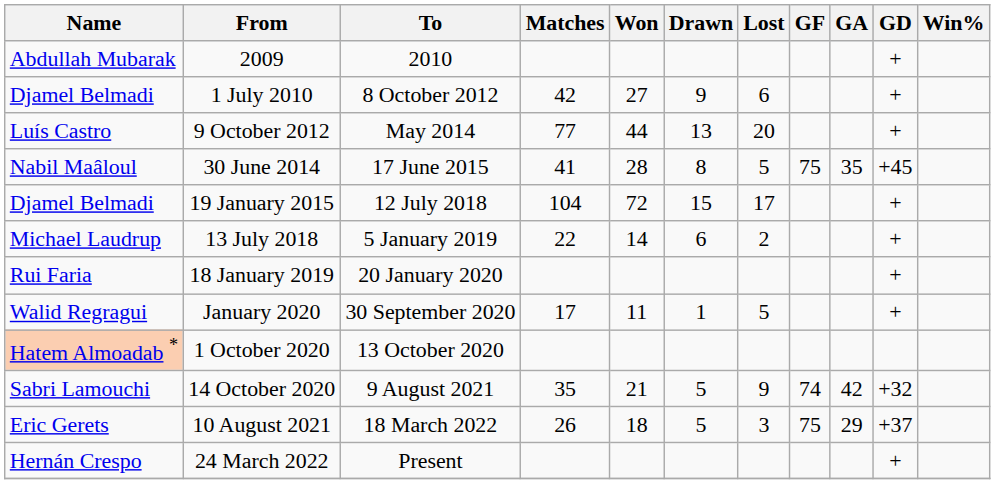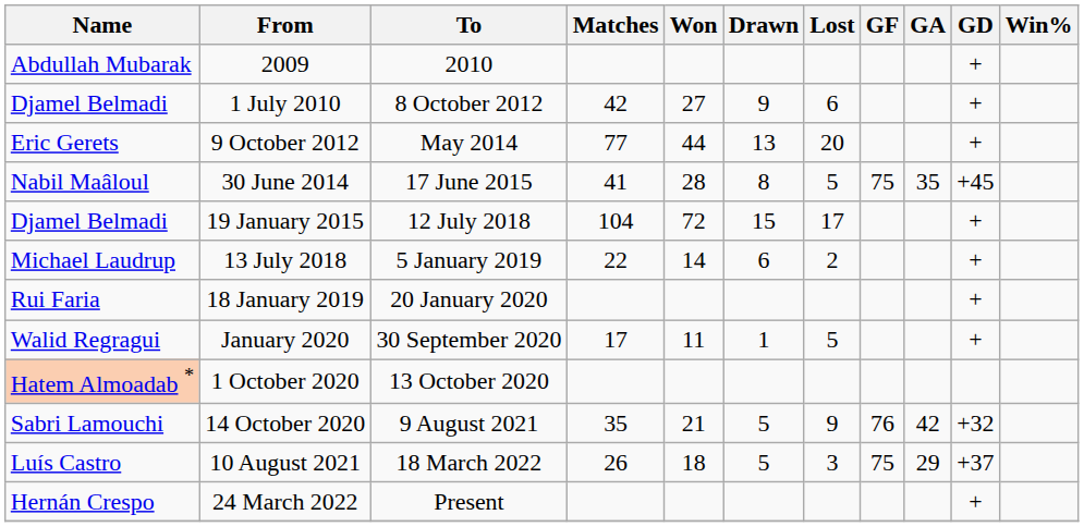9 October 2012 | Name: Luís Castro -> Eric Gerets
14 October 2020 | GF: 74 -> 76
10 August 2021 | Name: Eric Gerets -> Luís Castro
